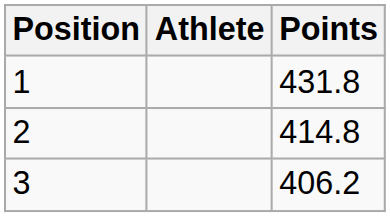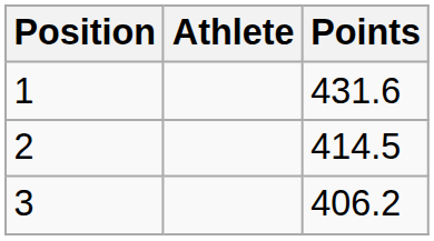1 | Points: 431.8 -> 431.6
2 | Points: 414.8 -> 414.5
